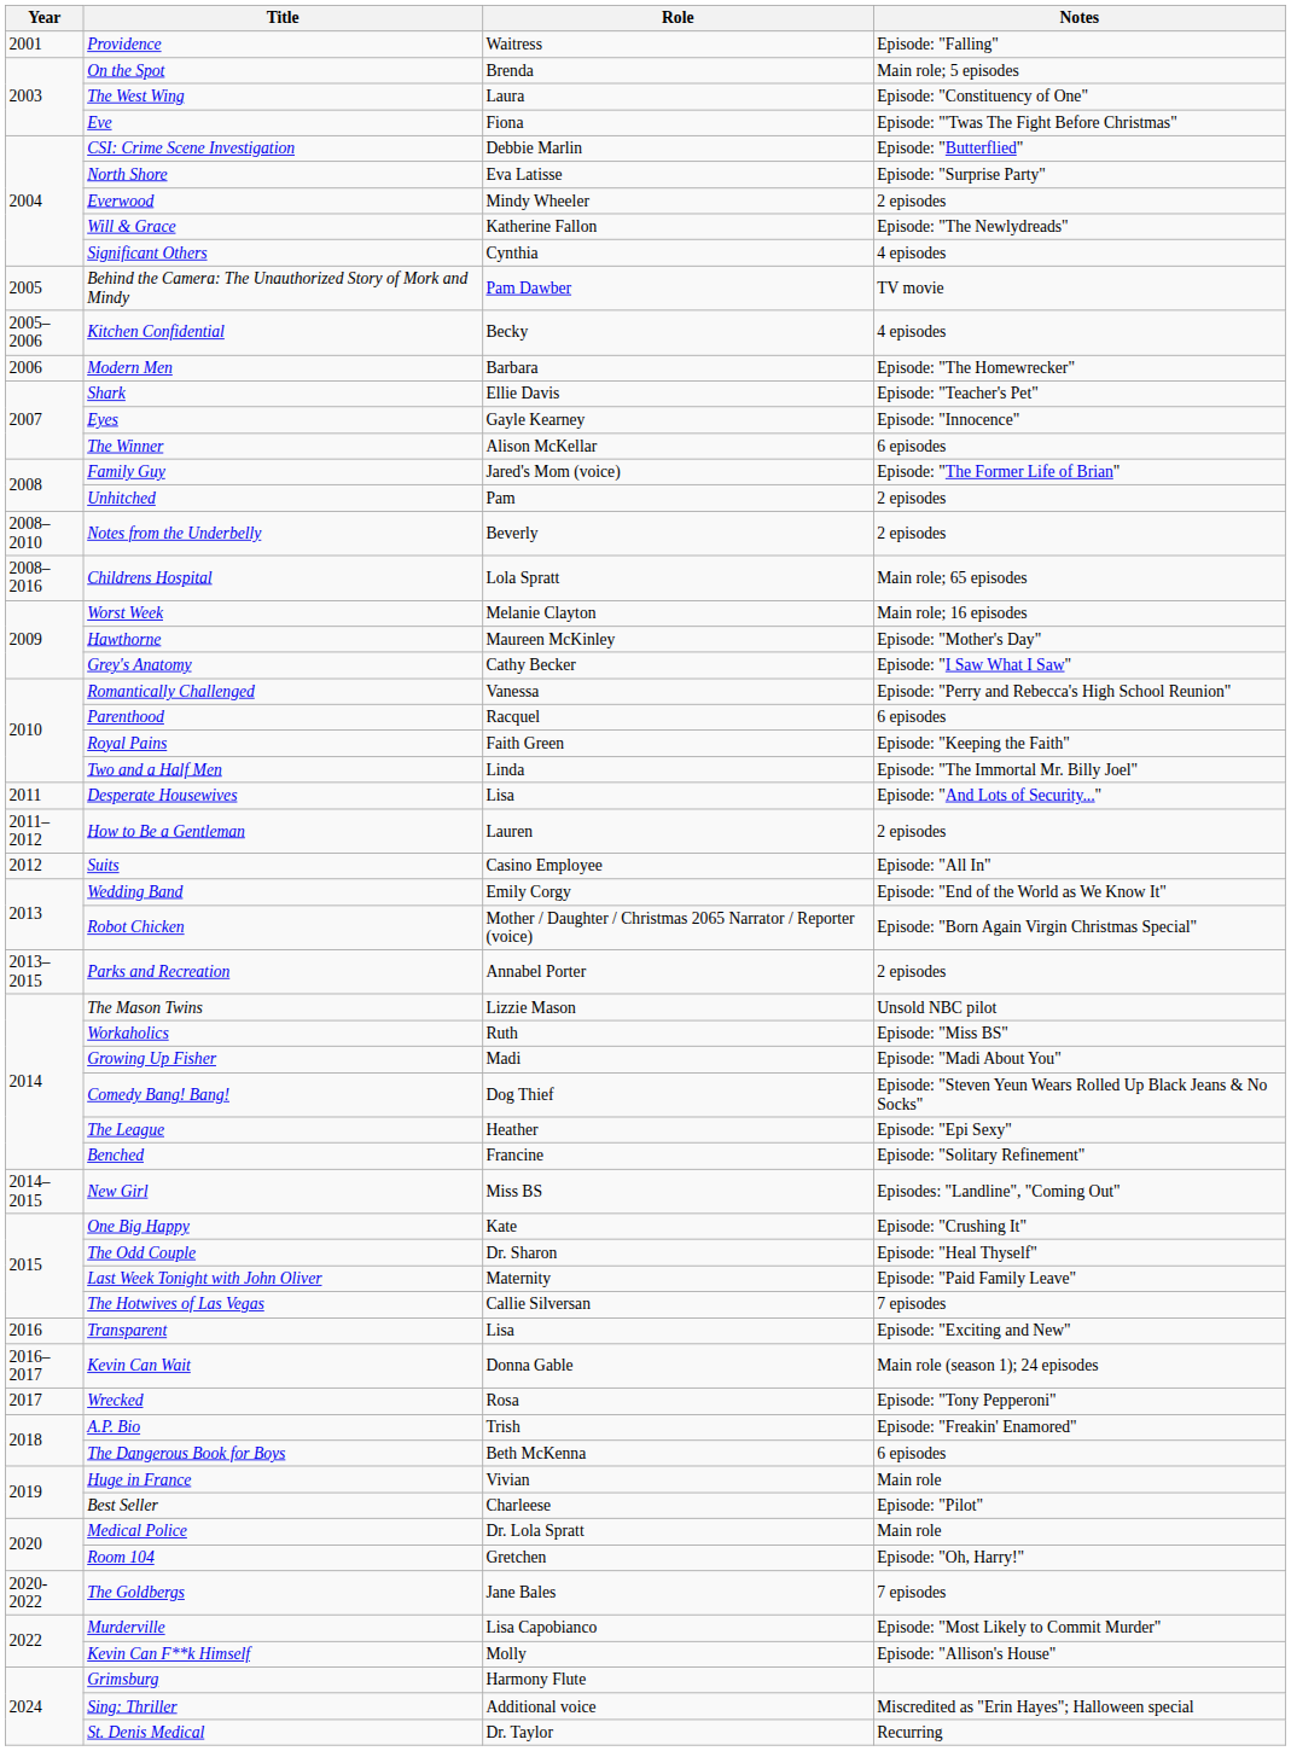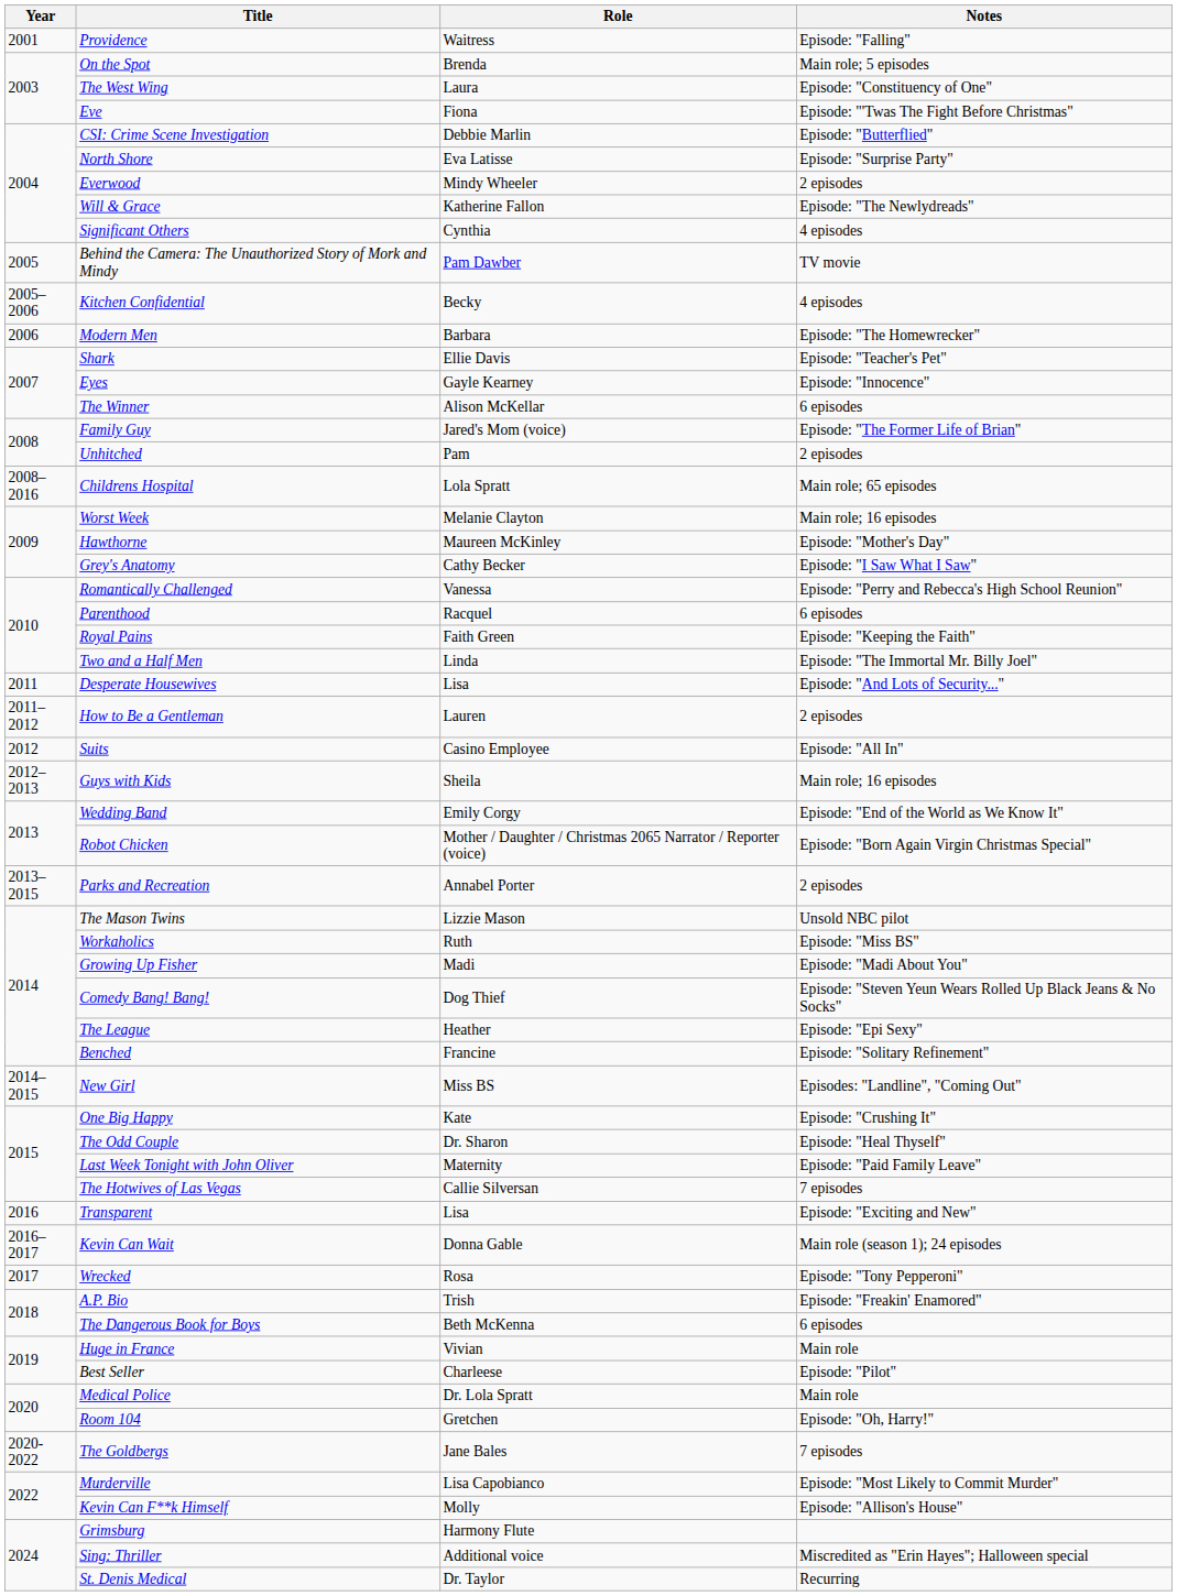- row: 2008–2010 | Notes from the Underbelly | Beverly | 2 episodes
+ row: 2012–2013 | Guys with Kids | Sheila | Main role; 16 episodes
